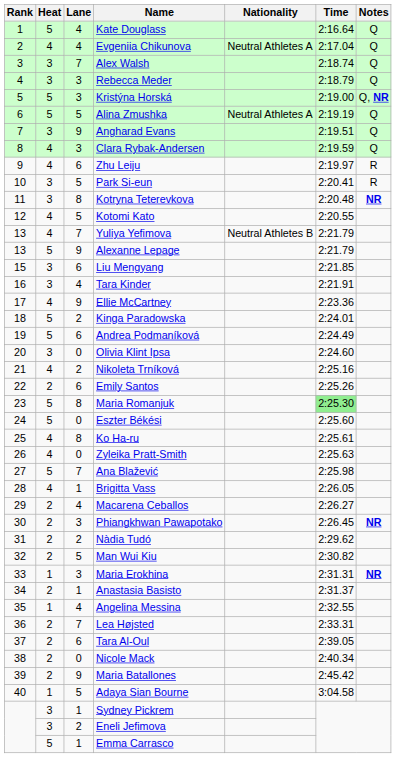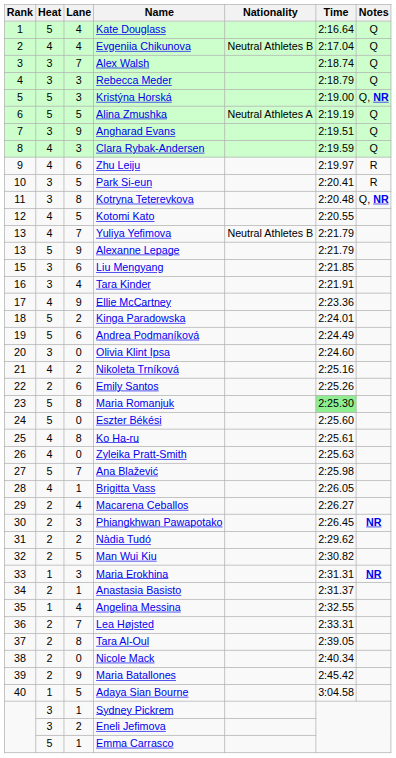Evgeniia Chikunova | Nationality: Neutral Athletes A -> Neutral Athletes B
Kotryna Teterevkova | Notes: NR -> Q, NR
Tara Al-Oul | Lane: 6 -> 8
